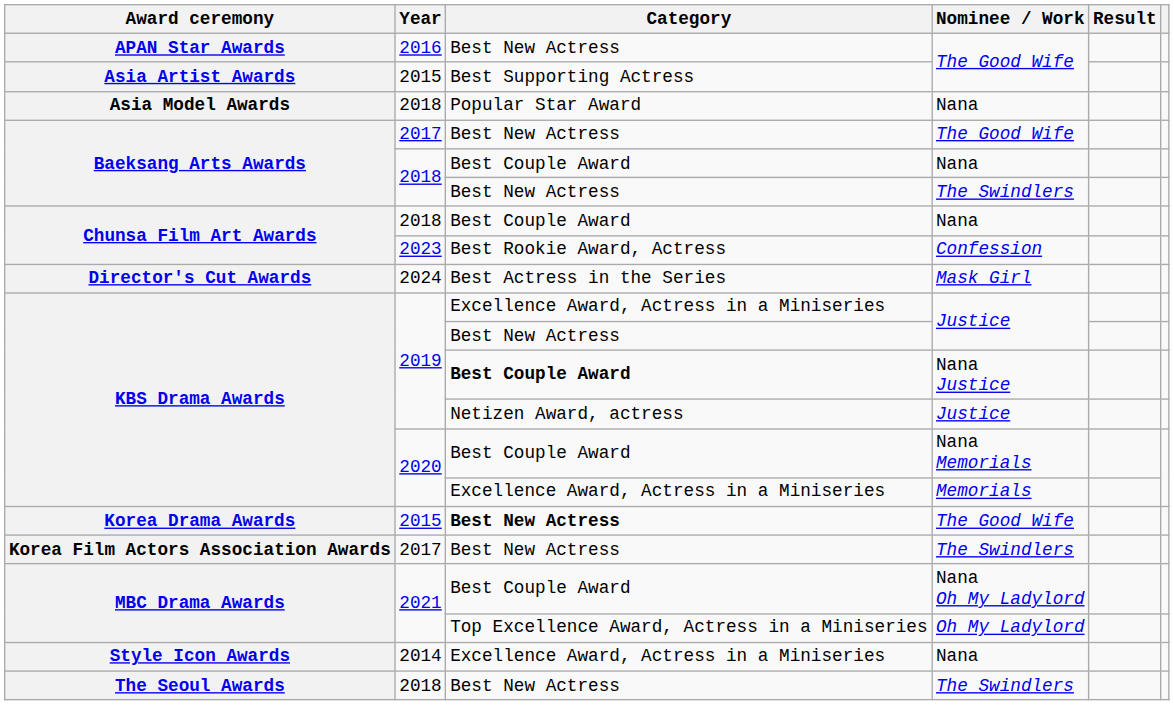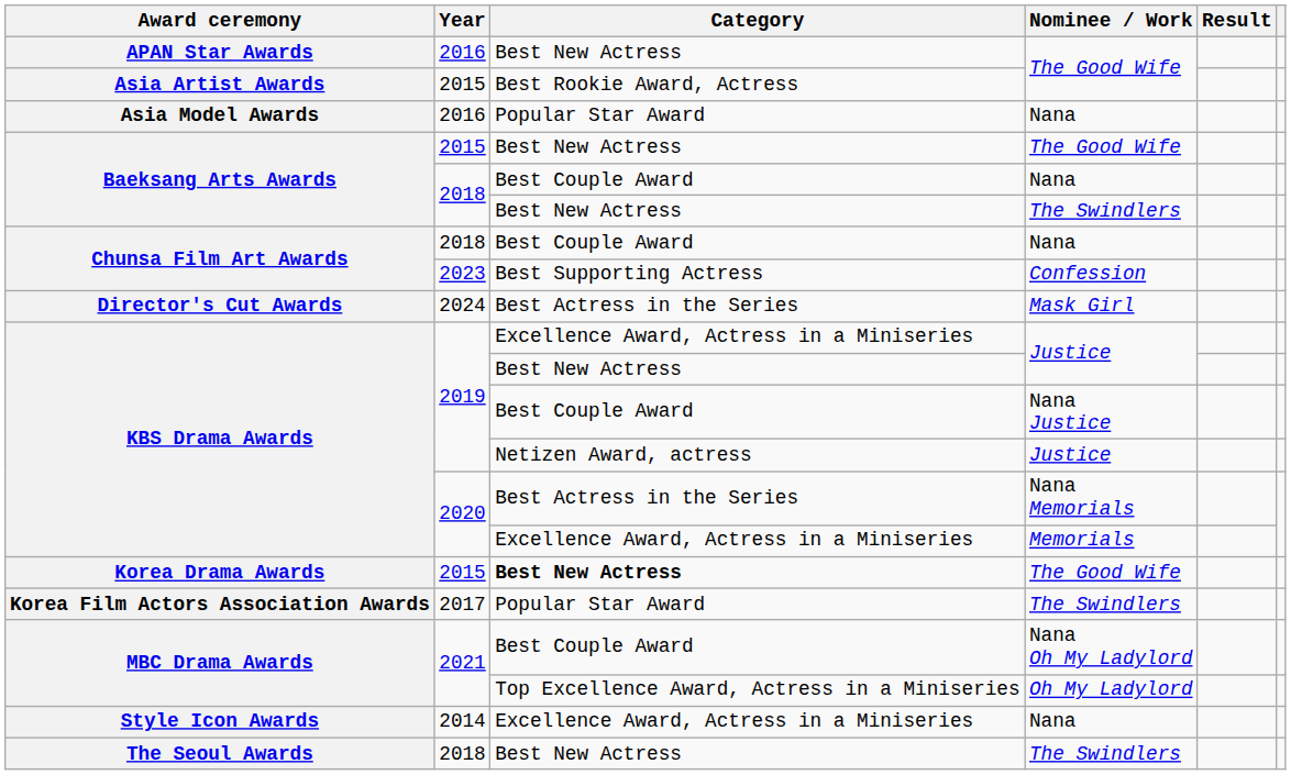Asia Artist Awards | Category: Best Supporting Actress -> Best Rookie Award, Actress
Asia Model Awards | Year: 2018 -> 2016
Baeksang Arts Awards / The Good Wife | Year: 2017 -> 2015
Chunsa Film Art Awards / Confession | Category: Best Rookie Award, Actress -> Best Supporting Actress
KBS Drama Awards / Nana Justice | Category: bold -> normal
KBS Drama Awards / Nana Memorials | Category: Best Couple Award -> Best Actress in the Series
Korea Film Actors Association Awards | Category: Best New Actress -> Popular Star Award
